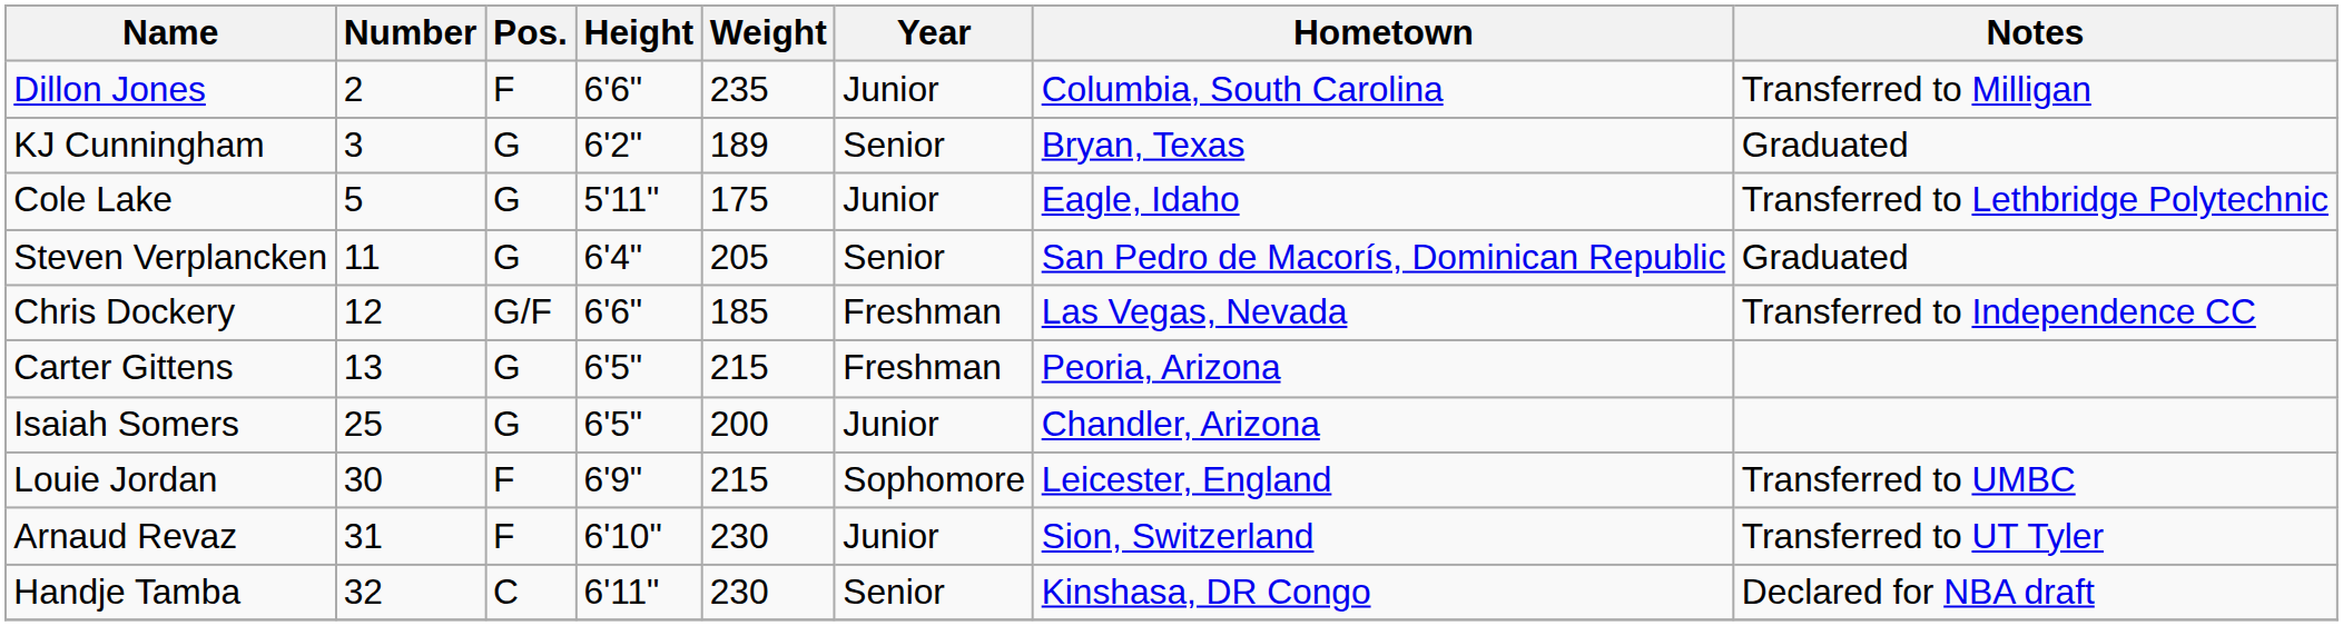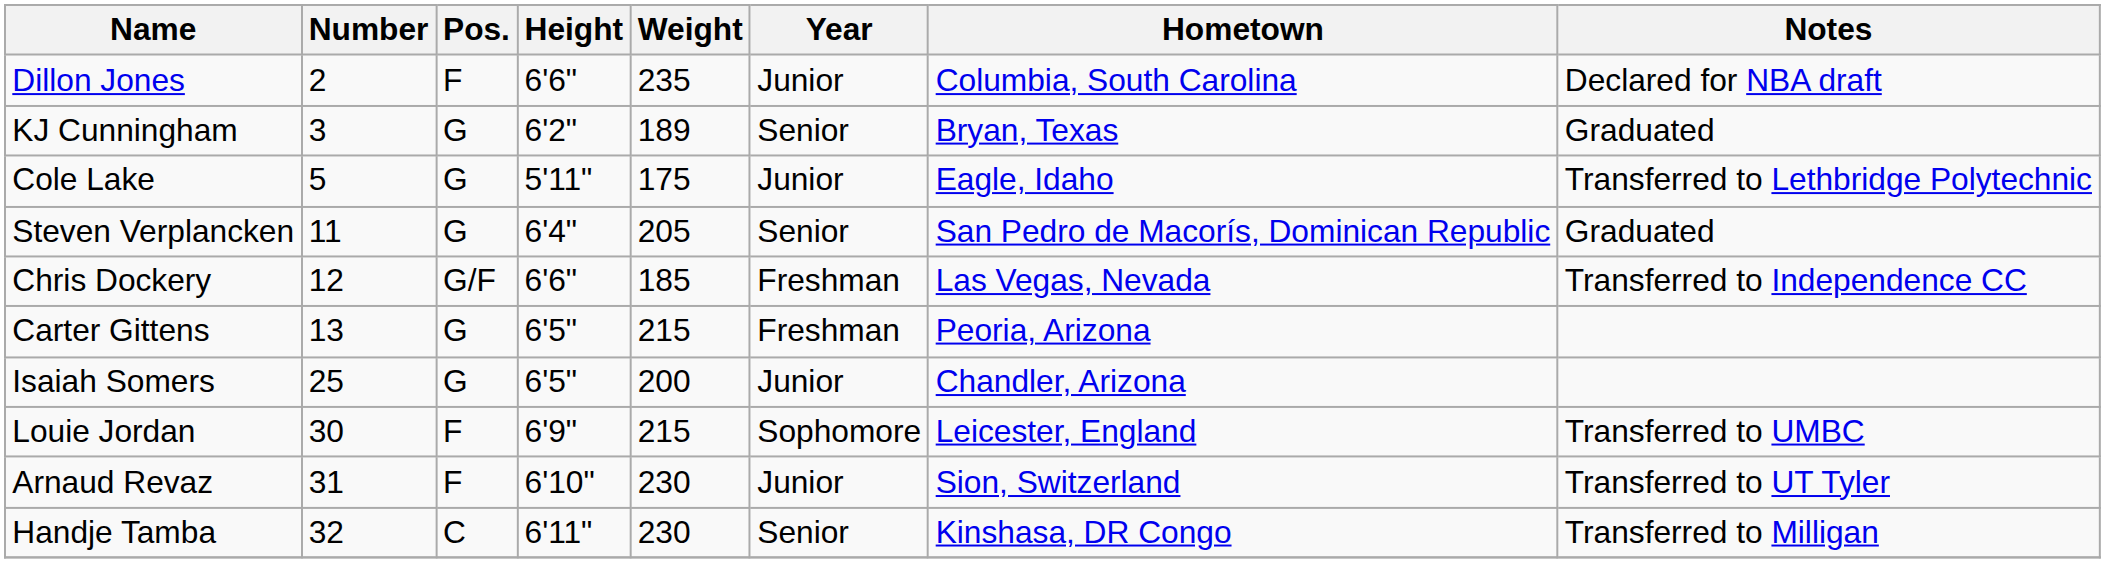Dillon Jones | Notes: Transferred to Milligan -> Declared for NBA draft
Handje Tamba | Notes: Declared for NBA draft -> Transferred to Milligan
